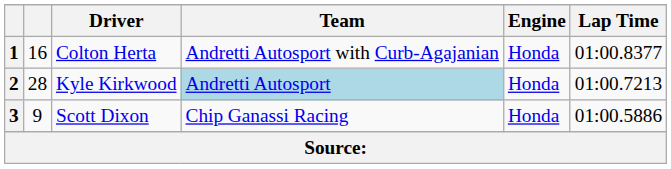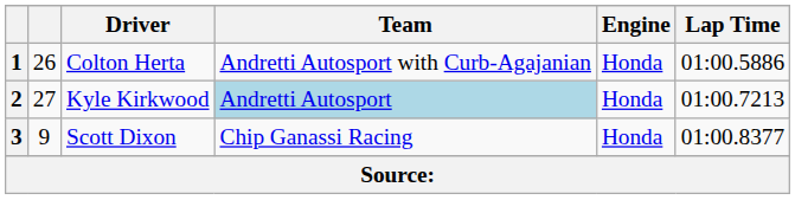1 | column 2: 16 -> 26
1 | Lap Time: 01:00.8377 -> 01:00.5886
2 | column 2: 28 -> 27
3 | Lap Time: 01:00.5886 -> 01:00.8377
